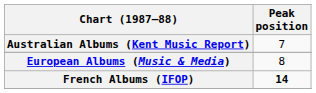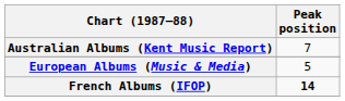European Albums (Music & Media) | Peak position: 8 -> 5
